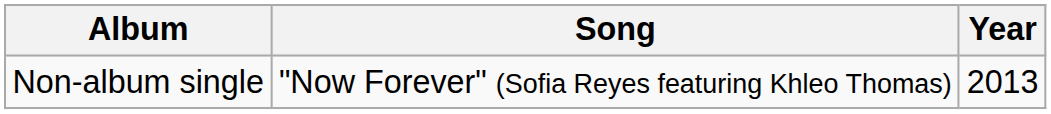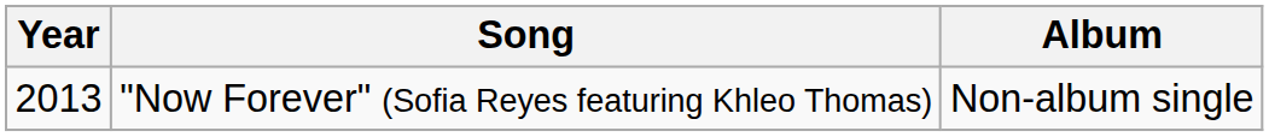columns swapped: Year <-> Album
